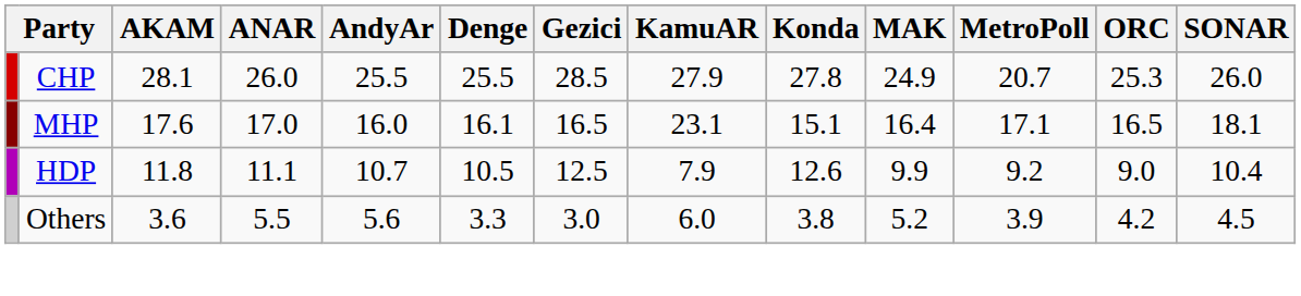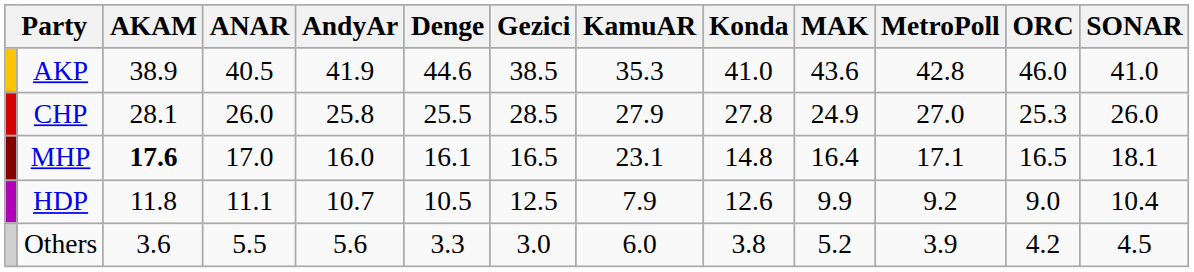+ row: AKP | 38.9 | 40.5 | 41.9 | 44.6 | 38.5 | 35.3 | 41.0 | 43.6 | 42.8 | 46.0 | 41.0
CHP | AndyAr: 25.5 -> 25.8
CHP | MetroPoll: 20.7 -> 27.0
MHP | AKAM: normal -> bold
MHP | Konda: 15.1 -> 14.8
